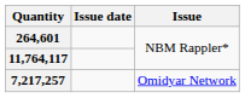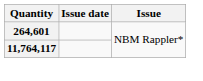- row: 7,217,257 | Omidyar Network
